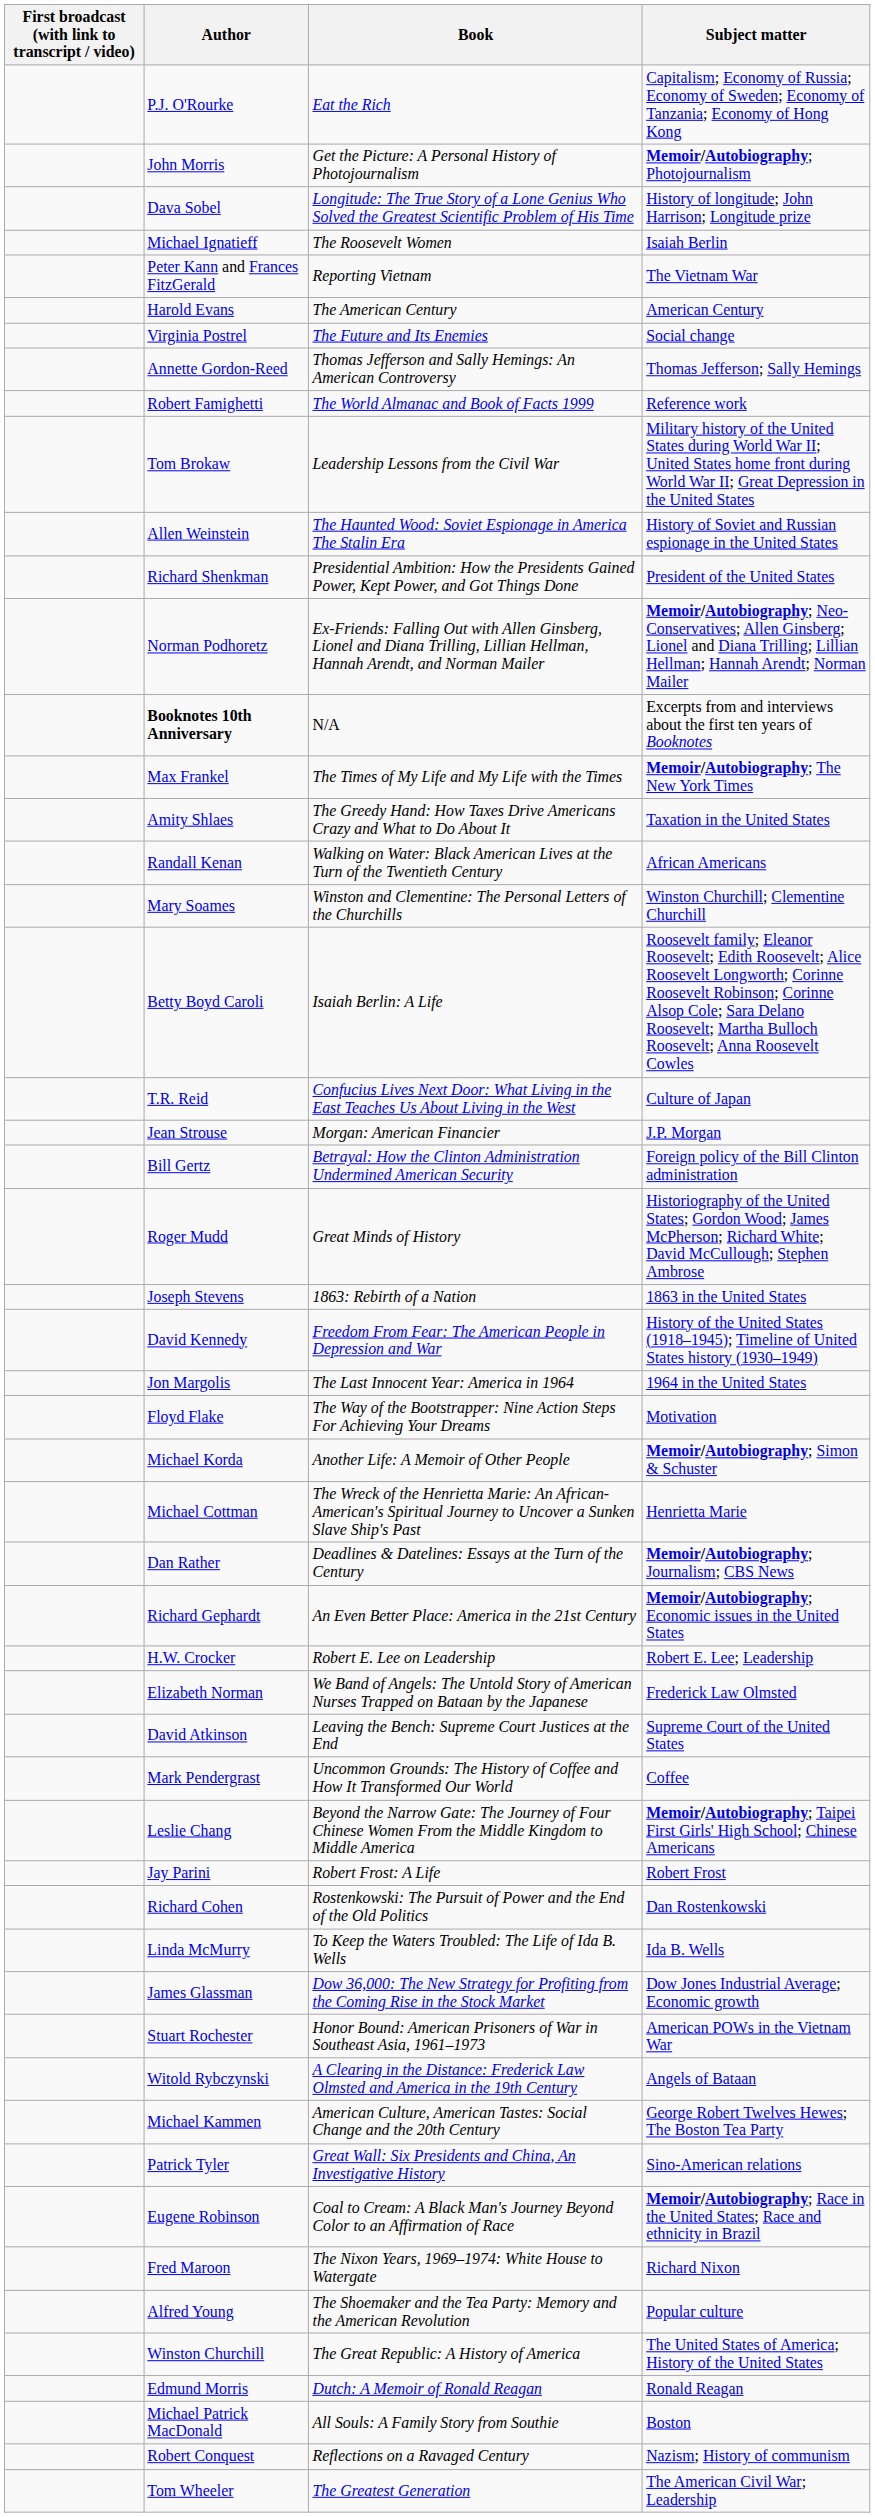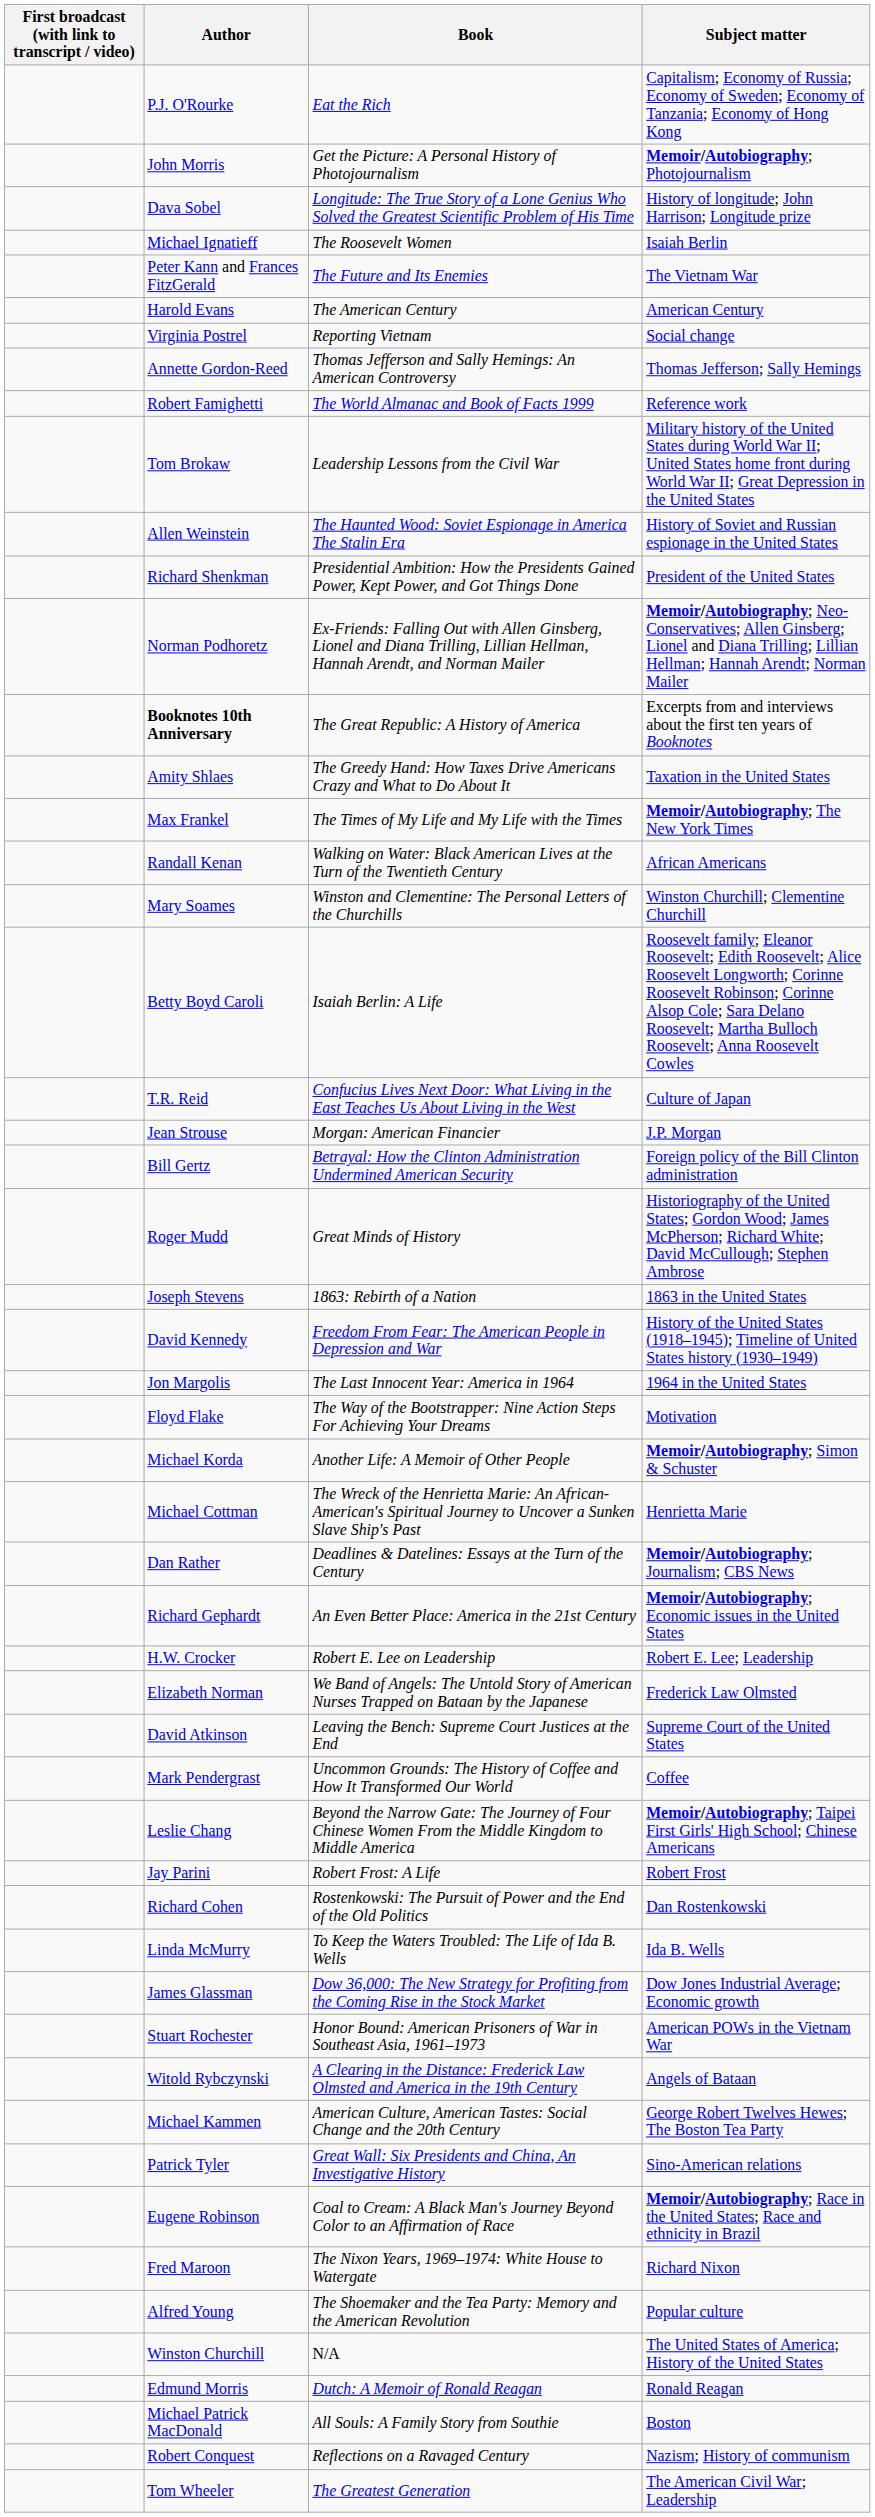Peter Kann and Frances FitzGerald | Book: Reporting Vietnam -> The Future and Its Enemies
Virginia Postrel | Book: The Future and Its Enemies -> Reporting Vietnam
Booknotes 10th Anniversary | Book: N/A -> The Great Republic: A History of America
rows swapped: Amity Shlaes <-> Max Frankel
Winston Churchill | Book: The Great Republic: A History of America -> N/A
